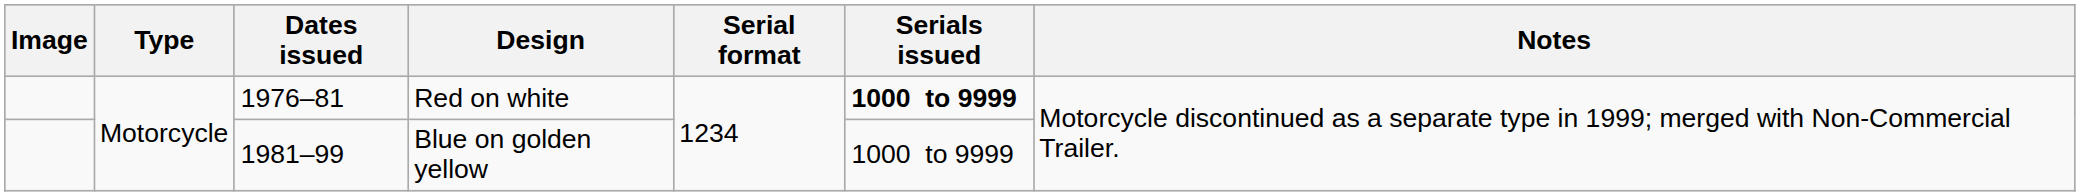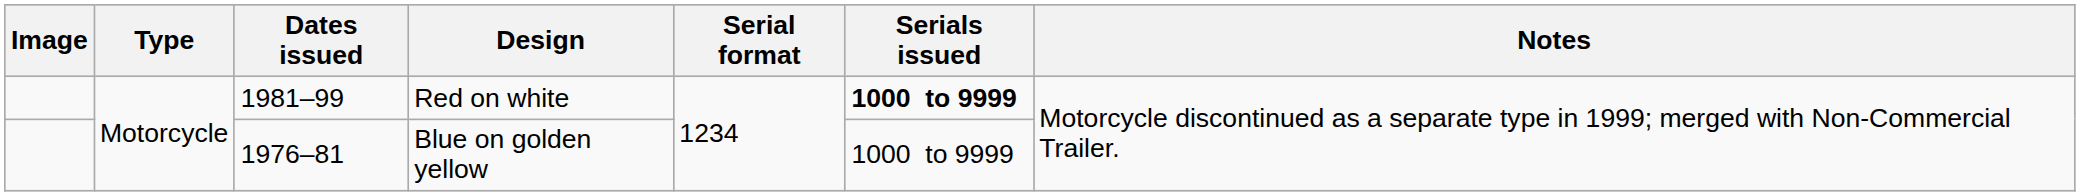Red on white | Dates issued: 1976–81 -> 1981–99
Blue on golden yellow | Dates issued: 1981–99 -> 1976–81
